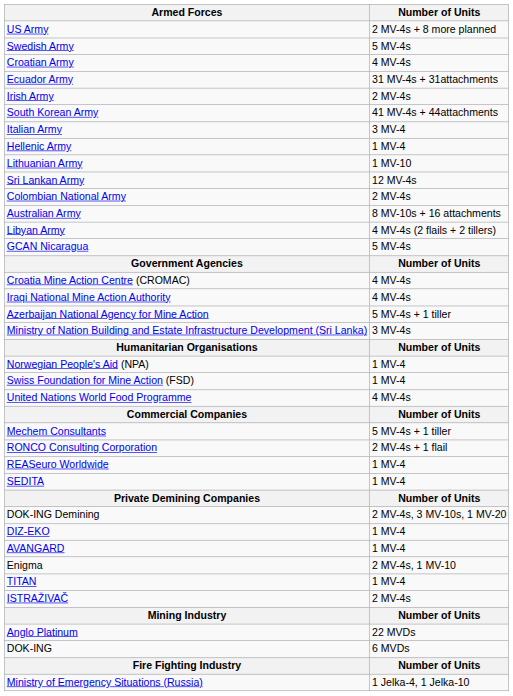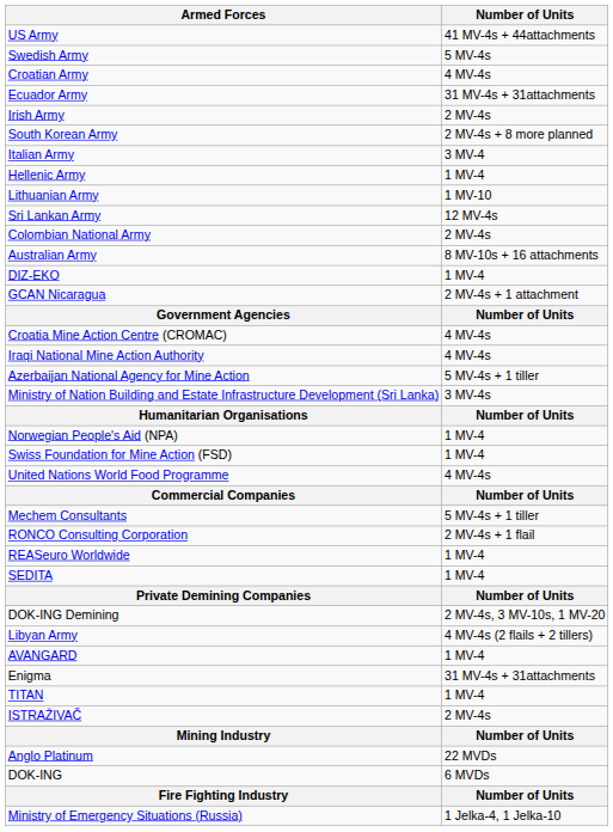US Army | Number of Units: 2 MV-4s + 8 more planned -> 41 MV-4s + 44attachments
South Korean Army | Number of Units: 41 MV-4s + 44attachments -> 2 MV-4s + 8 more planned
rows swapped: Libyan Army <-> DIZ-EKO
GCAN Nicaragua | Number of Units: 5 MV-4s -> 2 MV-4s + 1 attachment
Enigma | Number of Units: 2 MV-4s, 1 MV-10 -> 31 MV-4s + 31attachments
